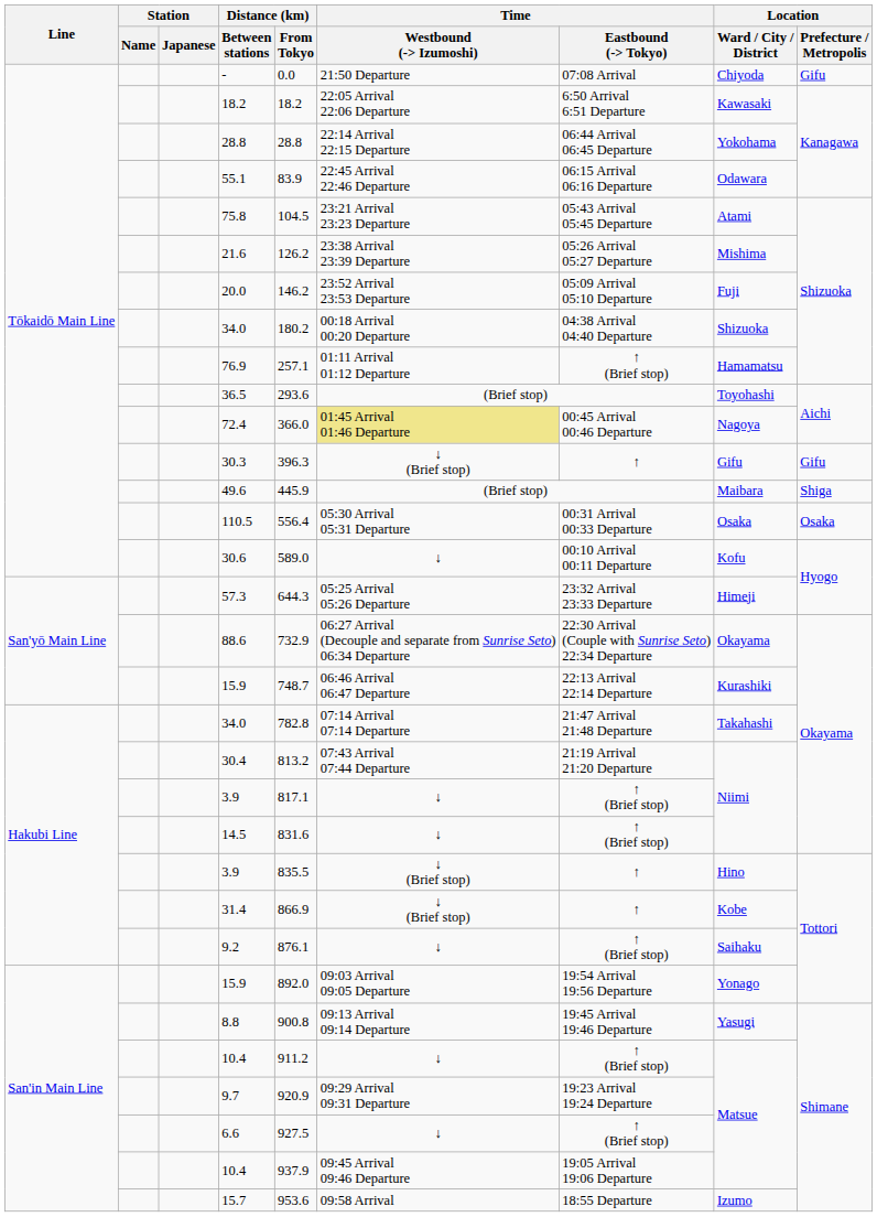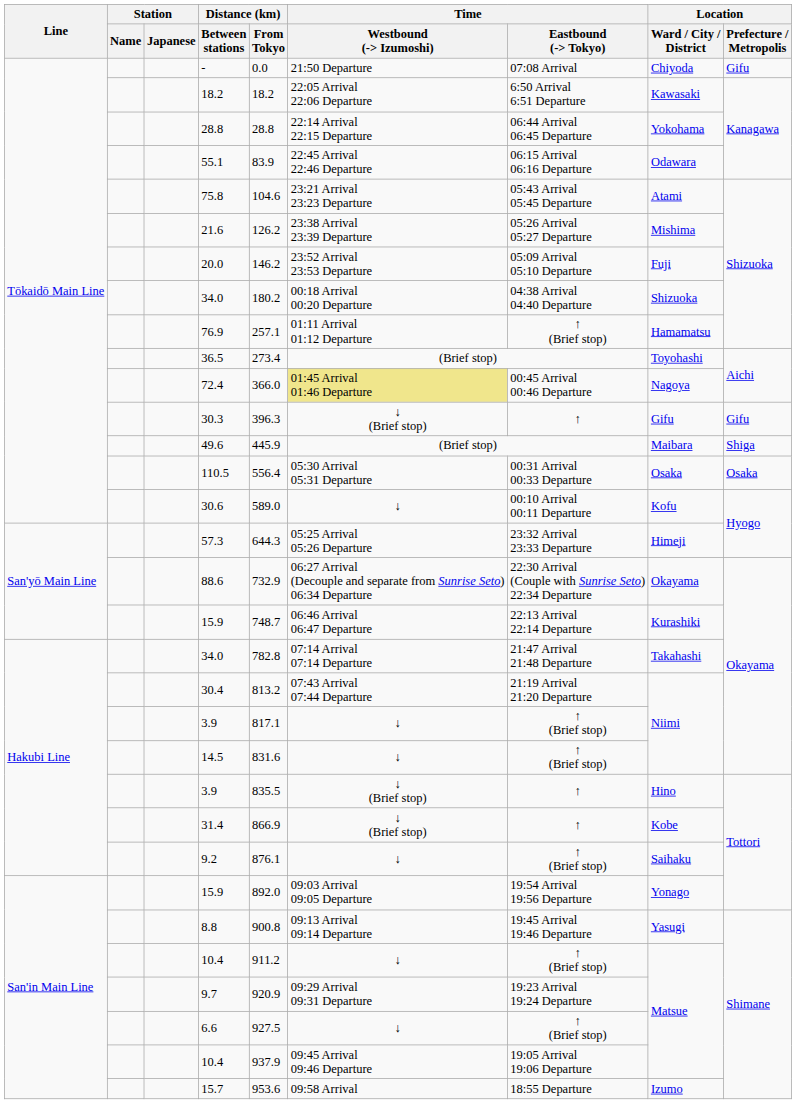75.8 | Distance (km) / From Tokyo: 104.5 -> 104.6
36.5 | Distance (km) / From Tokyo: 293.6 -> 273.4
